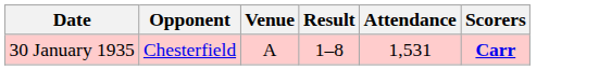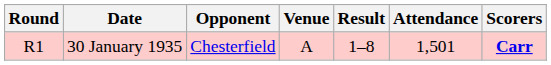+ column: Round | R1
30 January 1935 | Attendance: 1,531 -> 1,501
